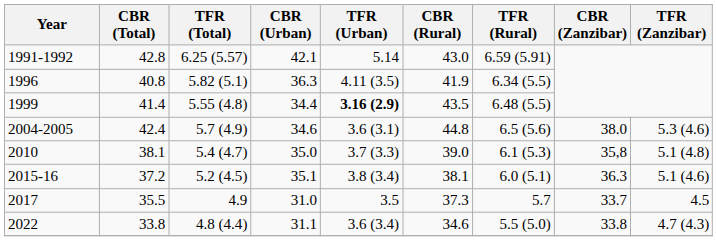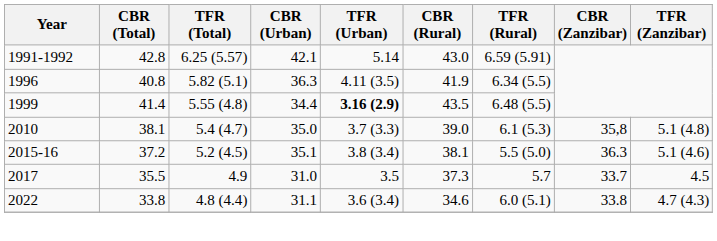- row: 2004-2005 | 42.4 | 5.7 (4.9) | 34.6 | 3.6 (3.1) | 44.8 | 6.5 (5.6) | 38.0 | 5.3 (4.6)
2015-16 | TFR (Rural): 6.0 (5.1) -> 5.5 (5.0)
2022 | TFR (Rural): 5.5 (5.0) -> 6.0 (5.1)
